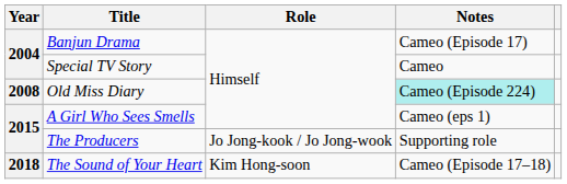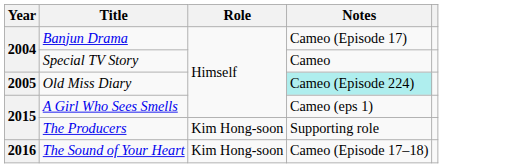Old Miss Diary | Year: 2008 -> 2005
The Producers | Role: Jo Jong-kook / Jo Jong-wook -> Kim Hong-soon
The Sound of Your Heart | Year: 2018 -> 2016
